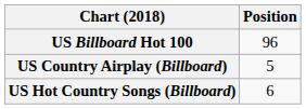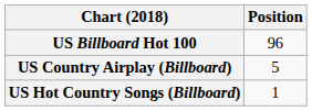US Hot Country Songs (Billboard) | Position: 6 -> 1
